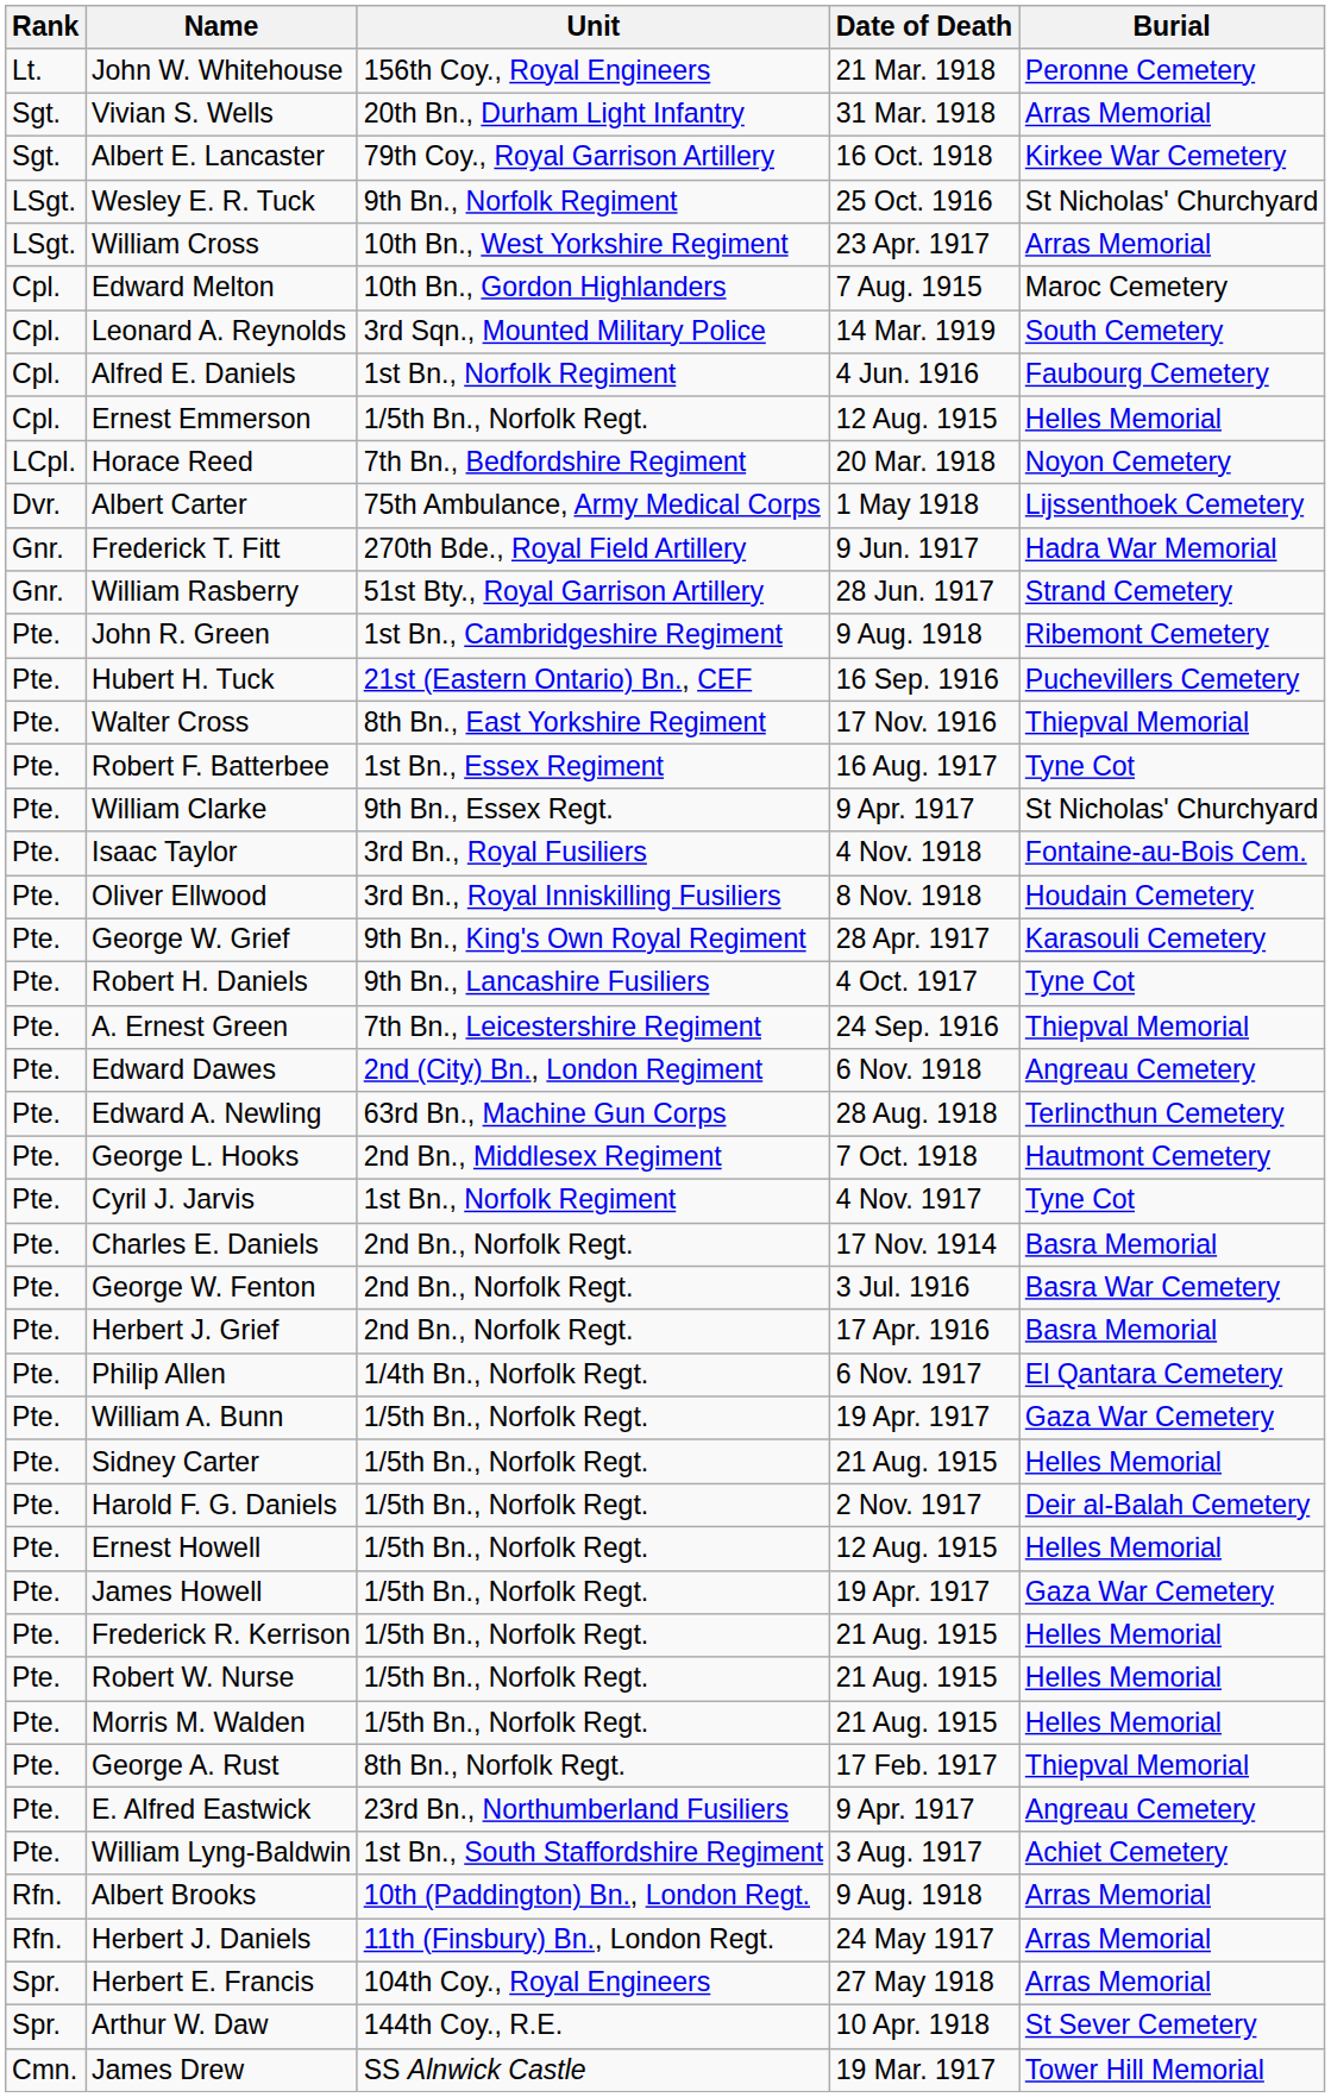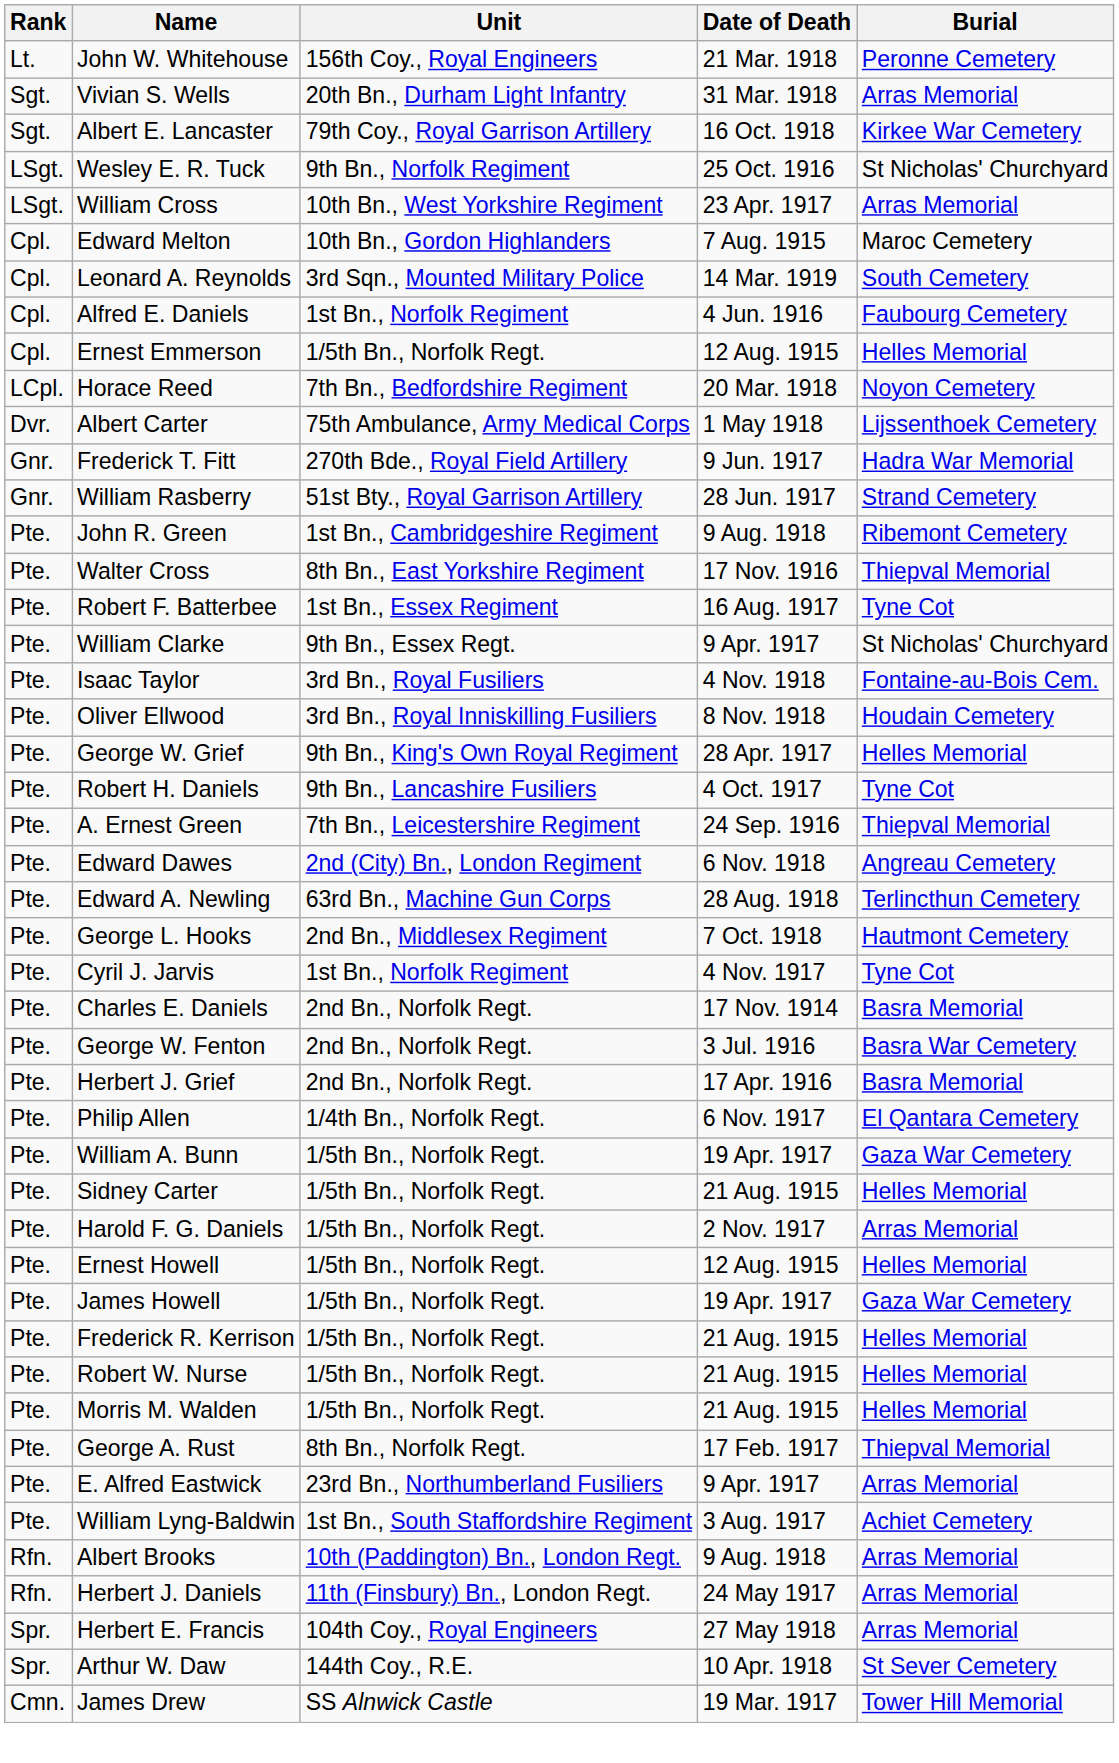- row: Pte. | Hubert H. Tuck | 21st (Eastern Ontario) Bn., CEF | 16 Sep. 1916 | Puchevillers Cemetery
George W. Grief | Burial: Karasouli Cemetery -> Helles Memorial
Harold F. G. Daniels | Burial: Deir al-Balah Cemetery -> Arras Memorial
E. Alfred Eastwick | Burial: Angreau Cemetery -> Arras Memorial
